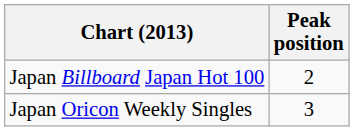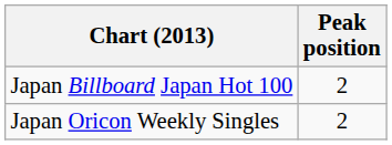Japan Oricon Weekly Singles | Peak position: 3 -> 2
